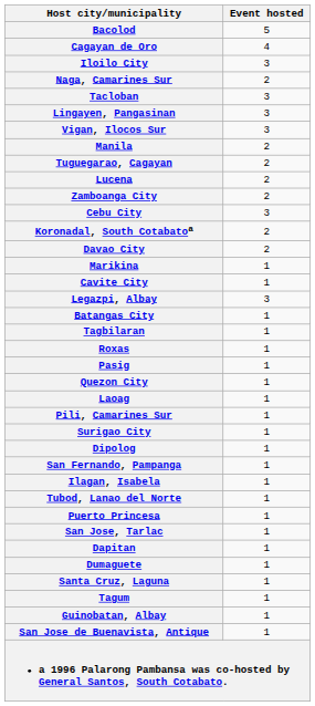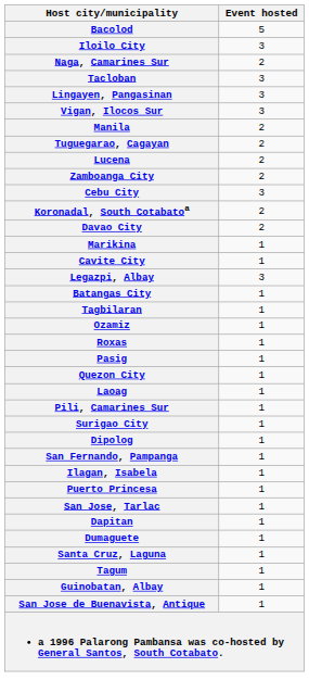- row: Cagayan de Oro | 4
+ row: Ozamiz | 1
- row: Tubod, Lanao del Norte | 1
